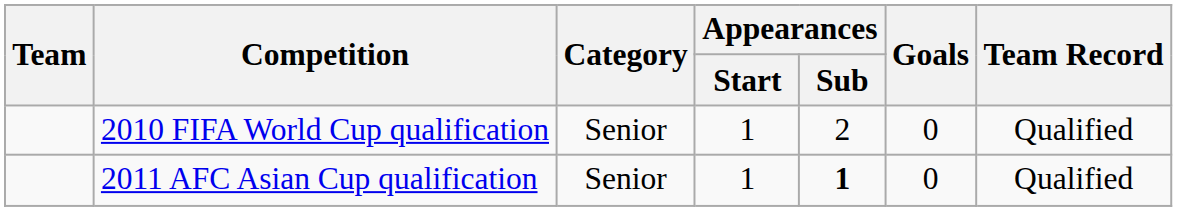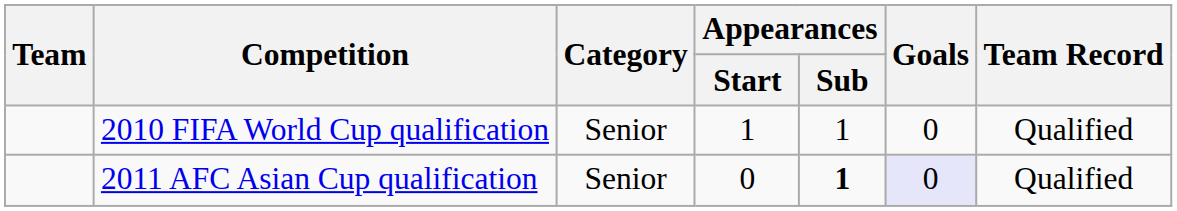2010 FIFA World Cup qualification | Appearances / Sub: 2 -> 1
2011 AFC Asian Cup qualification | Appearances / Start: 1 -> 0
2011 AFC Asian Cup qualification | Goals: no background -> lavender background
